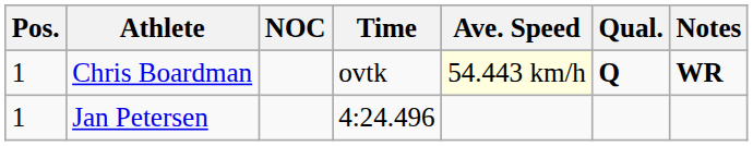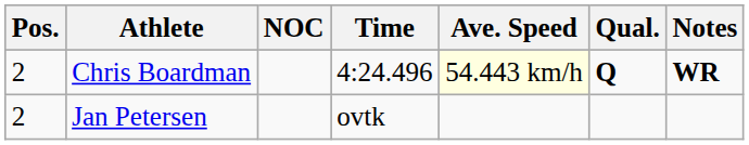Chris Boardman | Pos.: 1 -> 2
Chris Boardman | Time: ovtk -> 4:24.496
Jan Petersen | Pos.: 1 -> 2
Jan Petersen | Time: 4:24.496 -> ovtk
